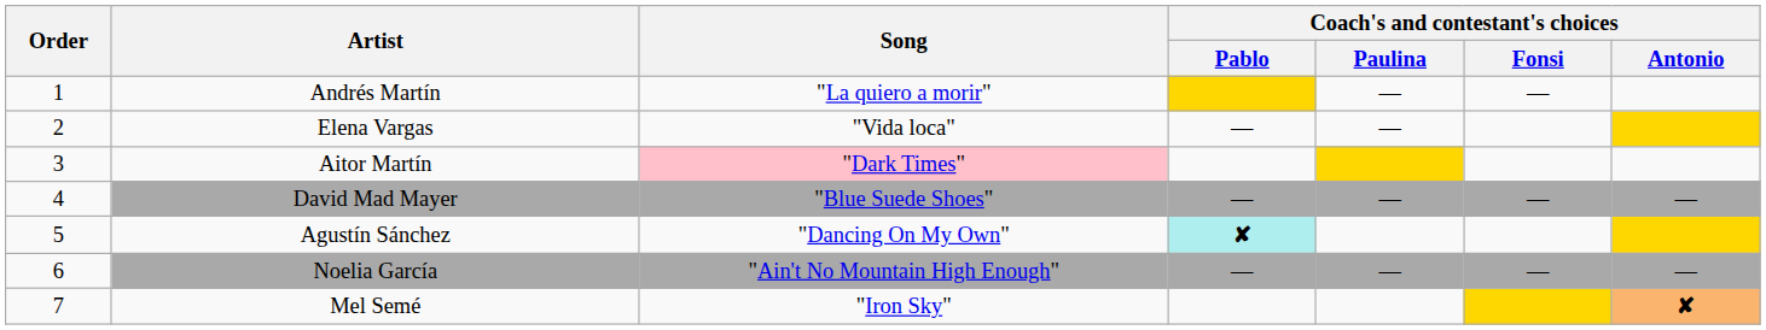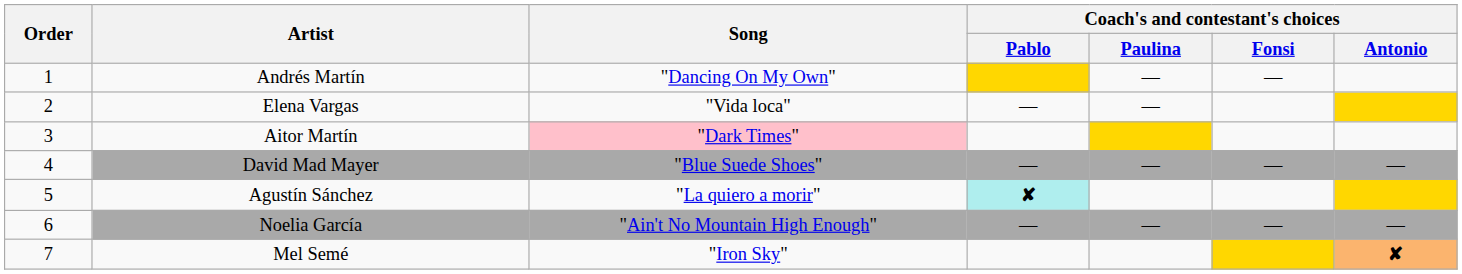Andrés Martín | Song: "La quiero a morir" -> "Dancing On My Own"
Agustín Sánchez | Song: "Dancing On My Own" -> "La quiero a morir"
